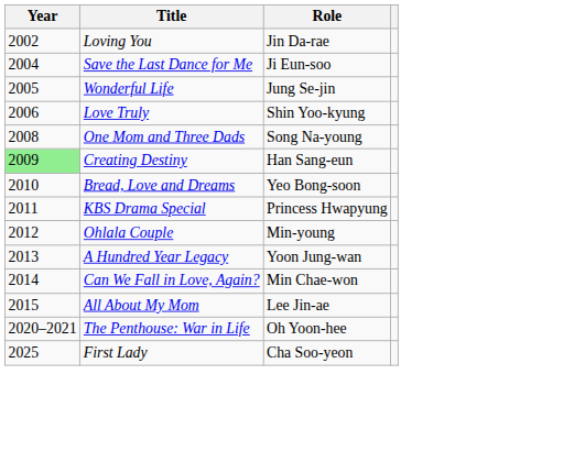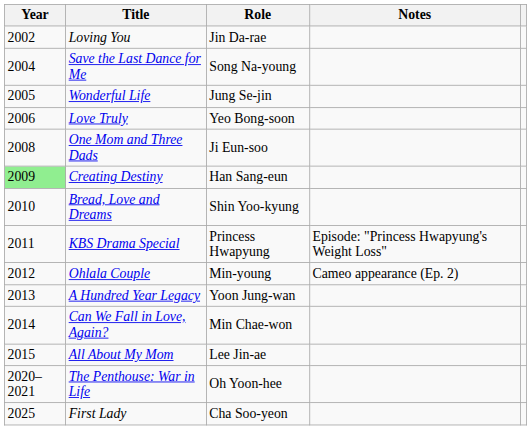+ column: Notes | Episode: "Princess Hwapyung's Weight Loss" | Cameo appearance (Ep. 2)
Save the Last Dance for Me | Role: Ji Eun-soo -> Song Na-young
Love Truly | Role: Shin Yoo-kyung -> Yeo Bong-soon
One Mom and Three Dads | Role: Song Na-young -> Ji Eun-soo
Bread, Love and Dreams | Role: Yeo Bong-soon -> Shin Yoo-kyung
